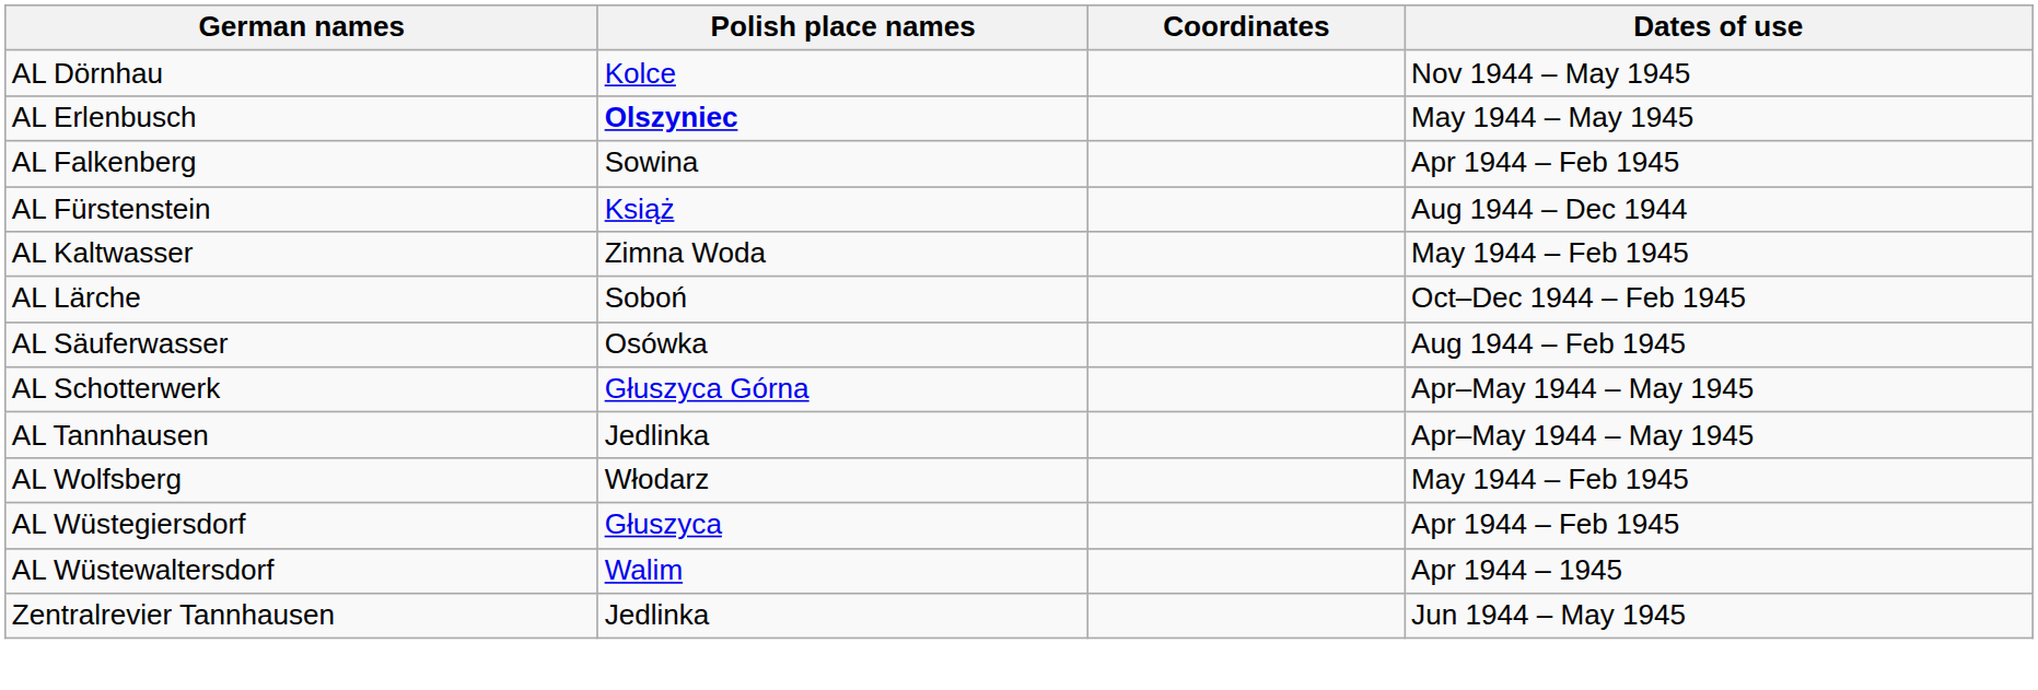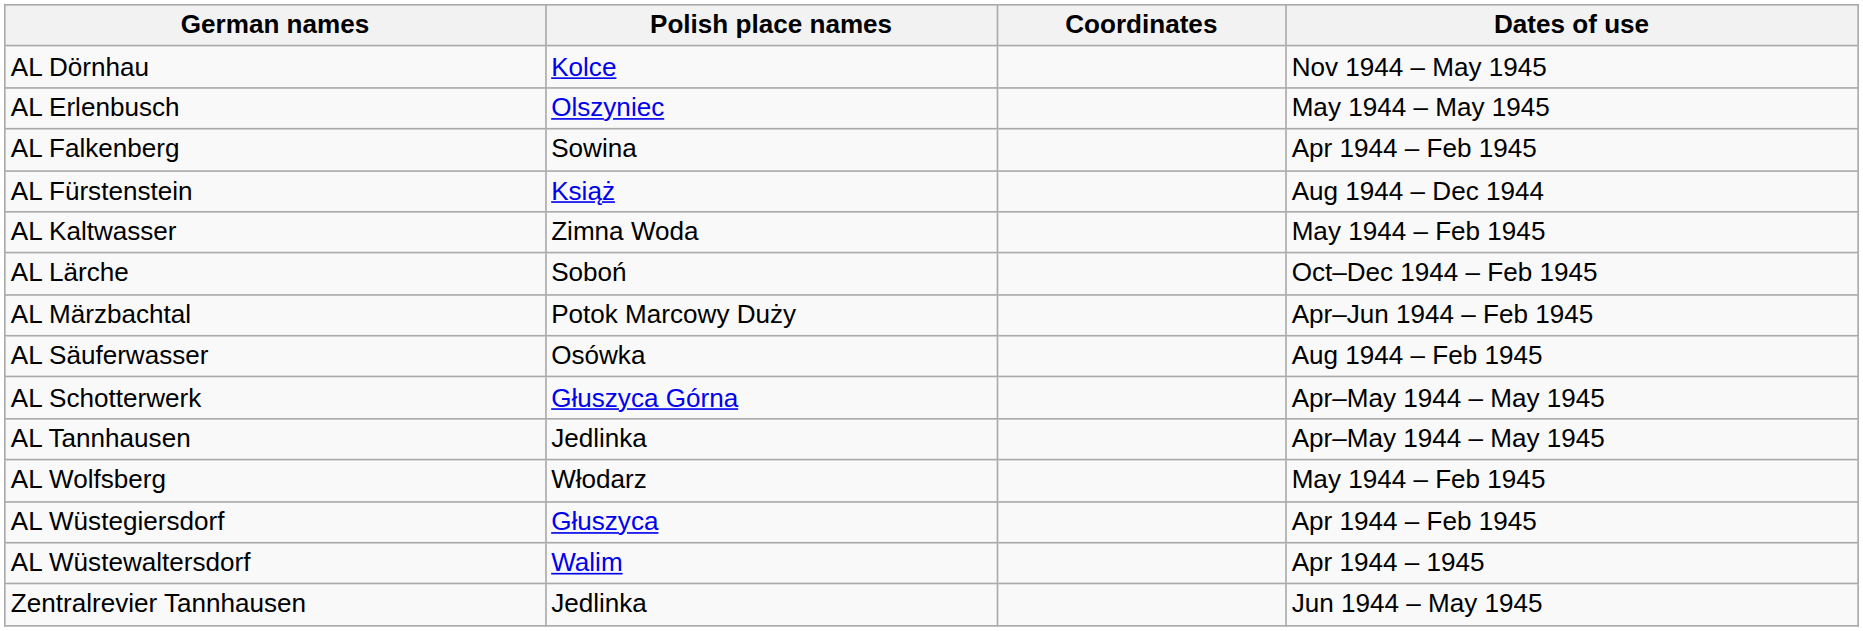AL Erlenbusch | Polish place names: bold -> normal
+ row: AL Märzbachtal | Potok Marcowy Duży | Apr–Jun 1944 – Feb 1945
